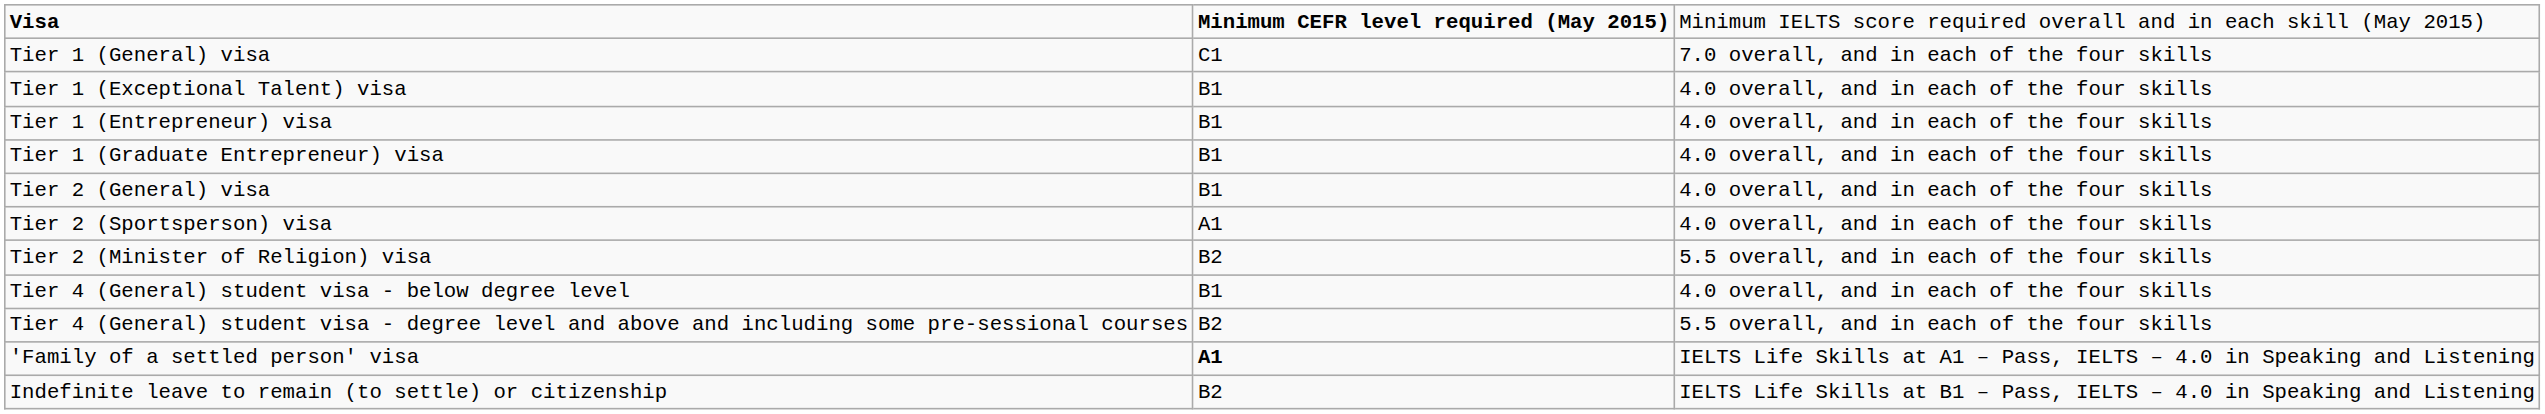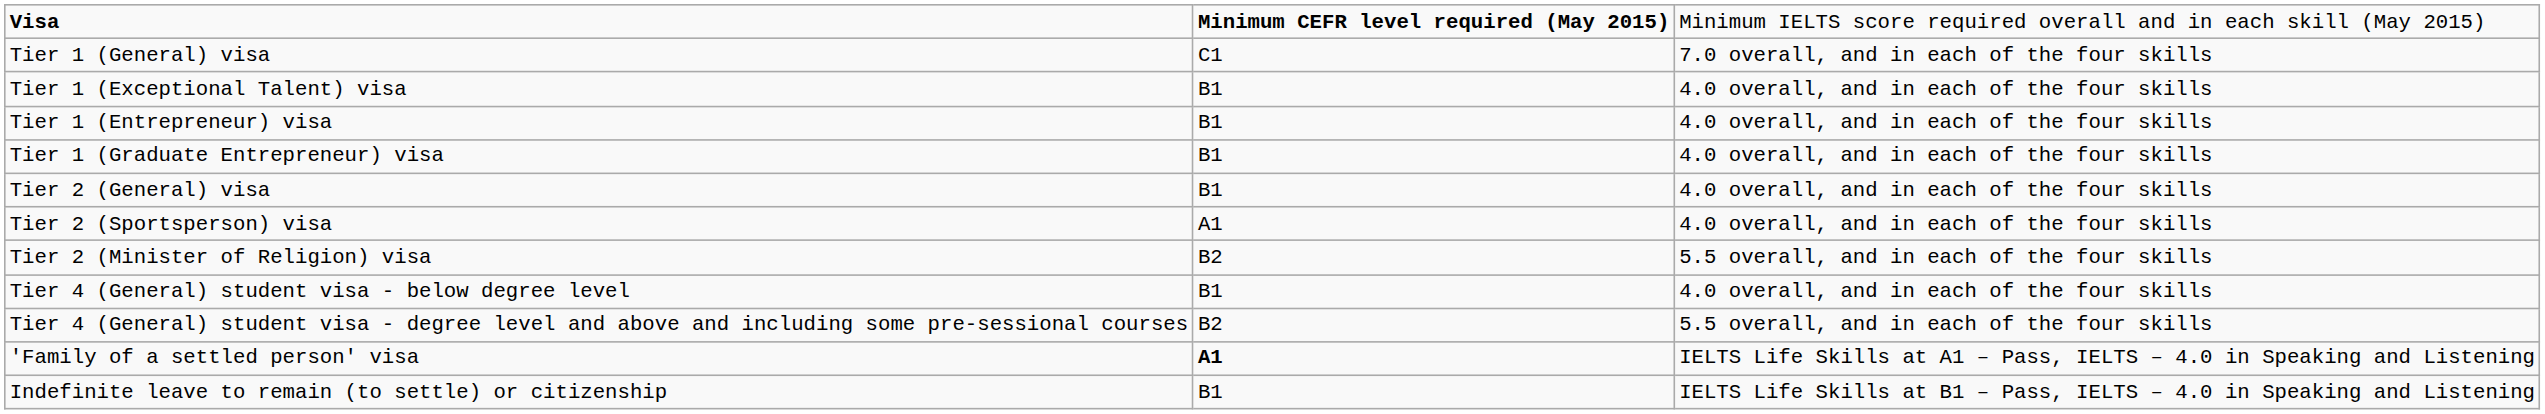Indefinite leave to remain (to settle) or citizenship | column 2: B2 -> B1
